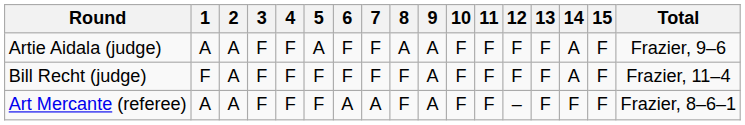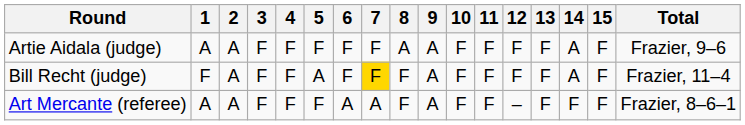Artie Aidala (judge) | 5: A -> F
Bill Recht (judge) | 5: F -> A
Bill Recht (judge) | 7: no background -> gold background
